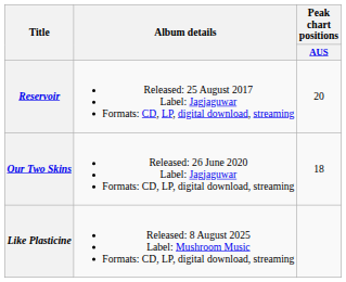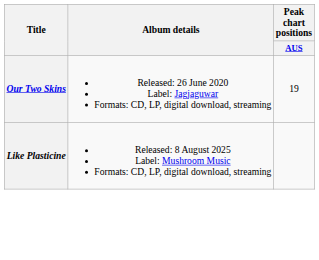- row: Reservoir | Released: 25 August 2017 Label: Jagjaguwar Formats: CD, LP, digital download, streaming | 20
Our Two Skins | Peak chart positions / AUS: 18 -> 19
